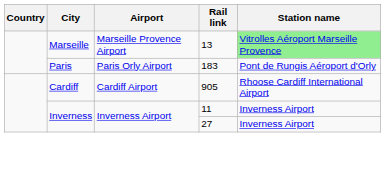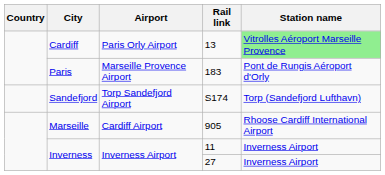13 | City: Marseille -> Cardiff
13 | Airport: Marseille Provence Airport -> Paris Orly Airport
183 | Airport: Paris Orly Airport -> Marseille Provence Airport
+ row: Sandefjord | Torp Sandefjord Airport | S174 | Torp (Sandefjord Lufthavn)
905 | City: Cardiff -> Marseille
